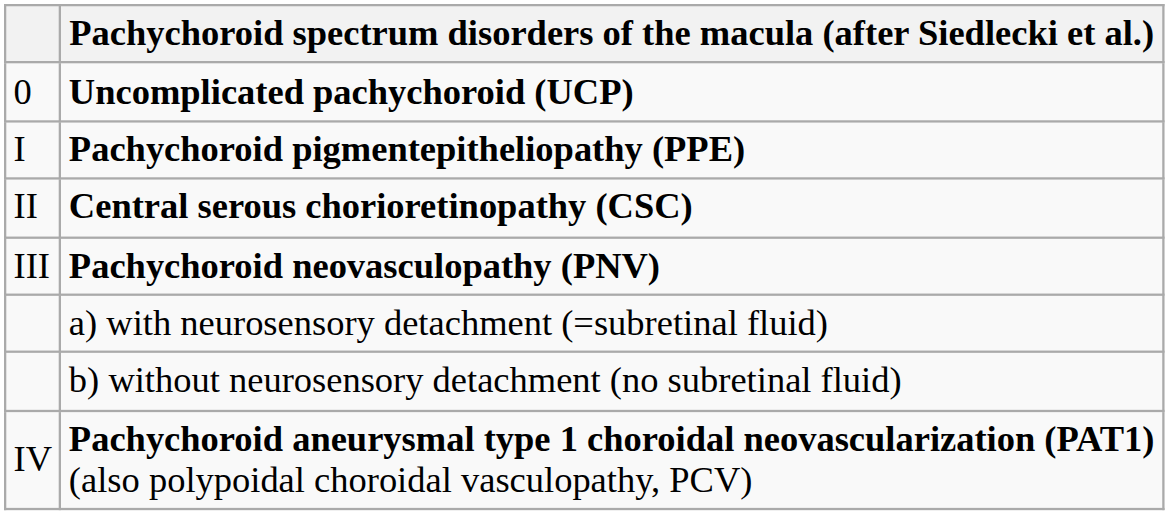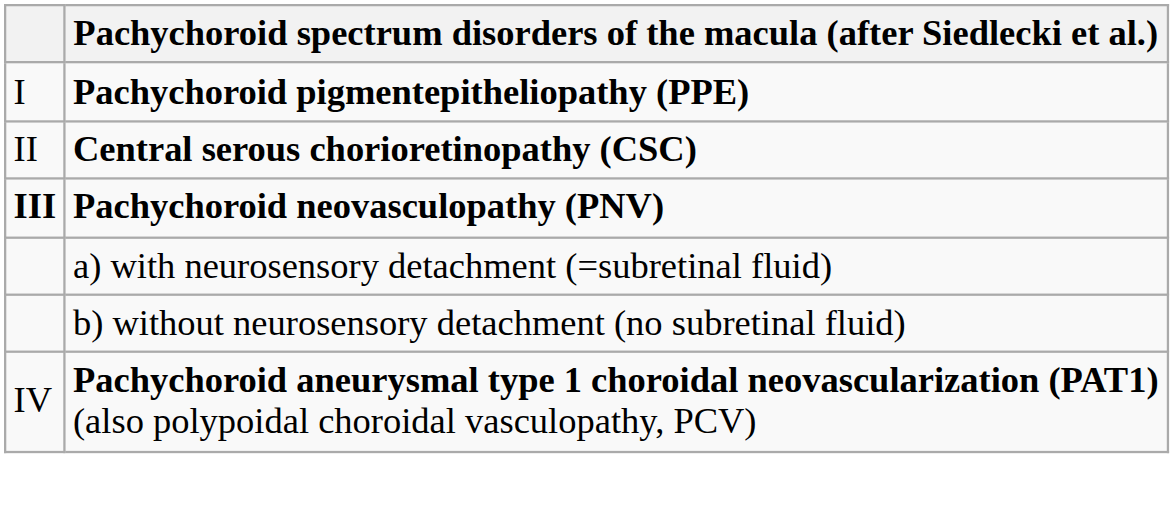- row: 0 | Uncomplicated pachychoroid (UCP)
Pachychoroid neovasculopathy (PNV) | column 1: normal -> bold
